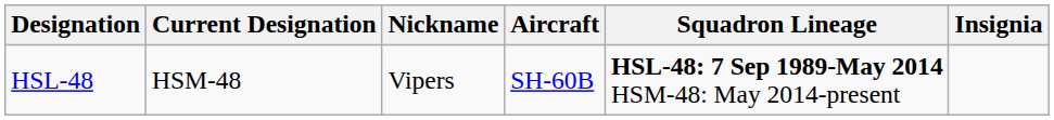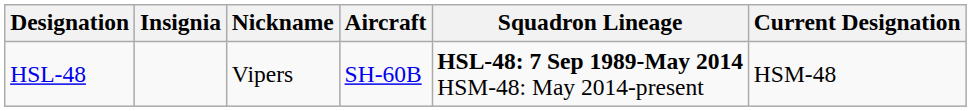columns swapped: Insignia <-> Current Designation
